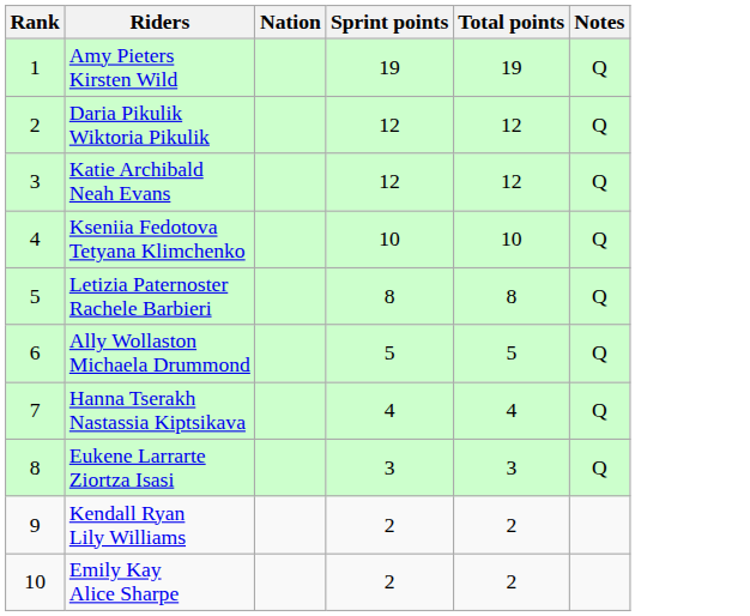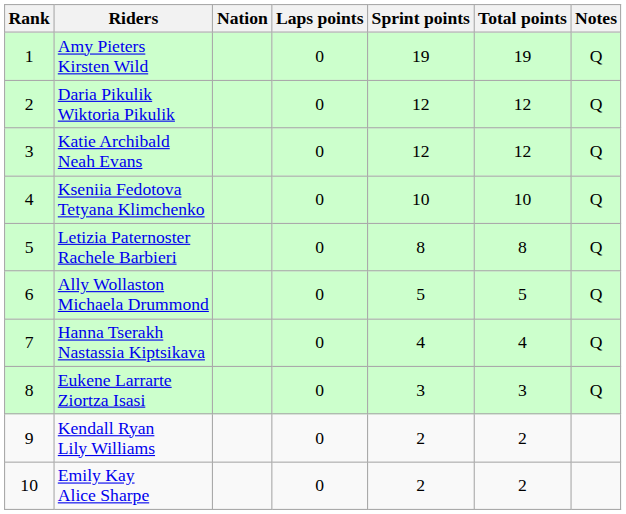+ column: Laps points | 0 | 0 | 0 | 0 | 0 | 0 | 0 | 0 | 0 | 0
